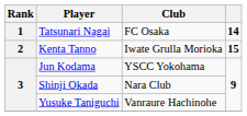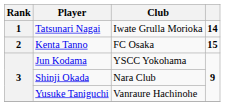Tatsunari Nagai | Club: FC Osaka -> Iwate Grulla Morioka
Kenta Tanno | Club: Iwate Grulla Morioka -> FC Osaka
